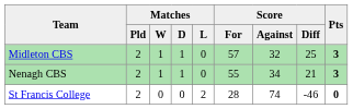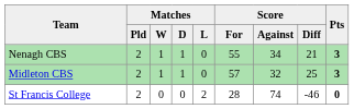rows swapped: Midleton CBS <-> Nenagh CBS
